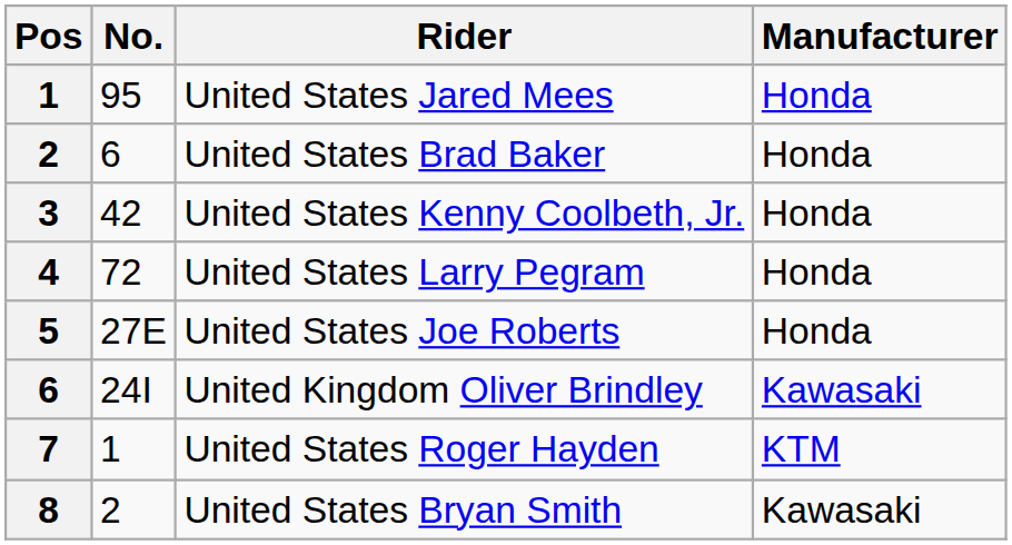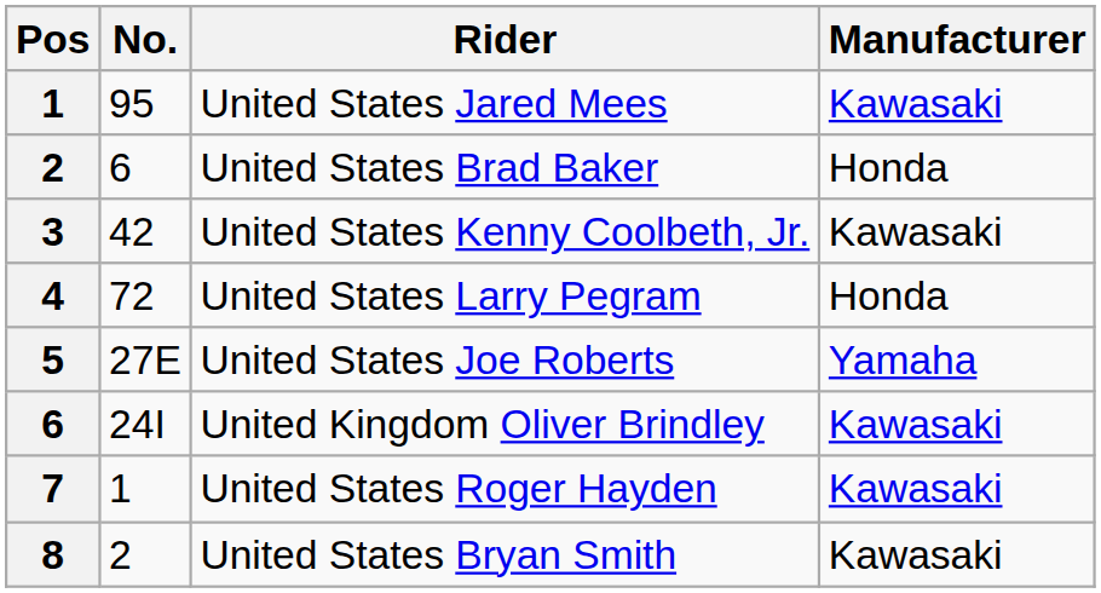United States Jared Mees | Manufacturer: Honda -> Kawasaki
United States Kenny Coolbeth, Jr. | Manufacturer: Honda -> Kawasaki
United States Joe Roberts | Manufacturer: Honda -> Yamaha
United States Roger Hayden | Manufacturer: KTM -> Kawasaki
